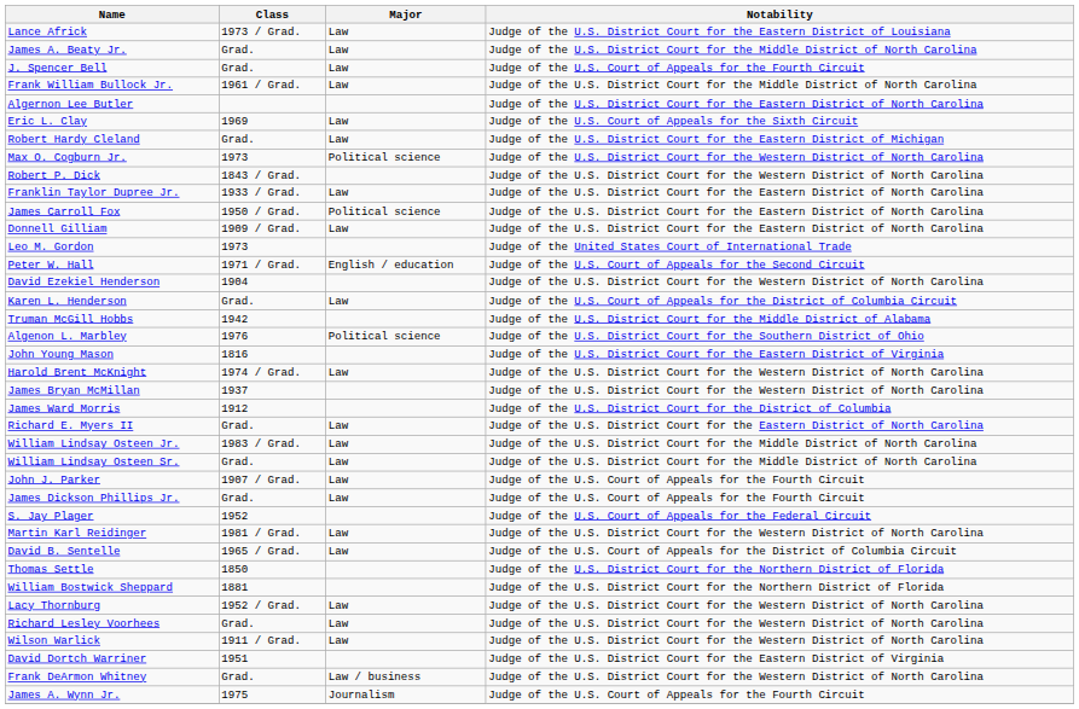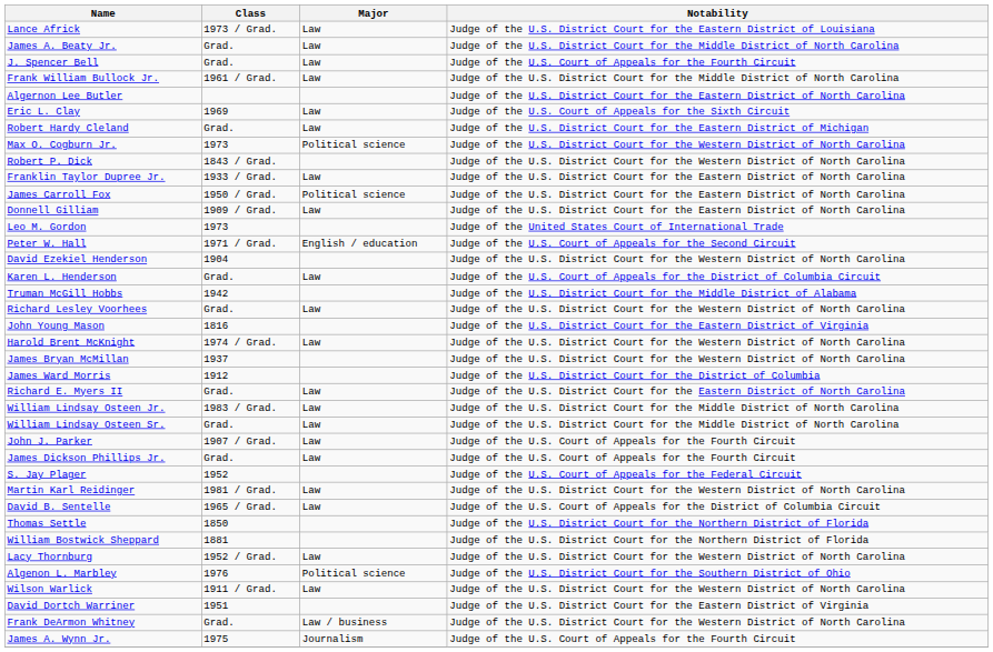rows swapped: Algenon L. Marbley <-> Richard Lesley Voorhees
